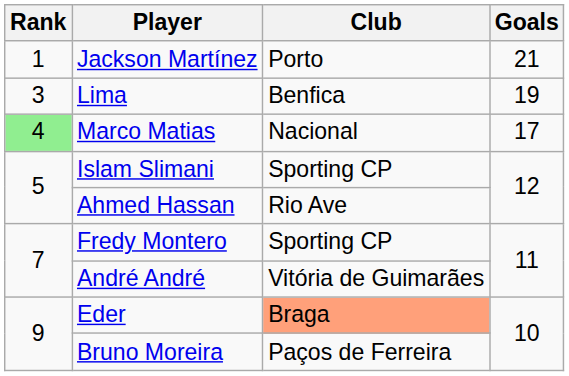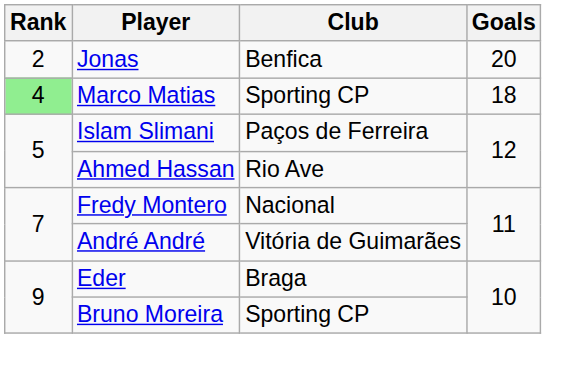- row: 1 | Jackson Martínez | Porto | 21
+ row: 2 | Jonas | Benfica | 20
- row: 3 | Lima | Benfica | 19
Marco Matias | Club: Nacional -> Sporting CP
Marco Matias | Goals: 17 -> 18
Islam Slimani | Club: Sporting CP -> Paços de Ferreira
Fredy Montero | Club: Sporting CP -> Nacional
Eder | Club: lightsalmon background -> no background
Bruno Moreira | Club: Paços de Ferreira -> Sporting CP
